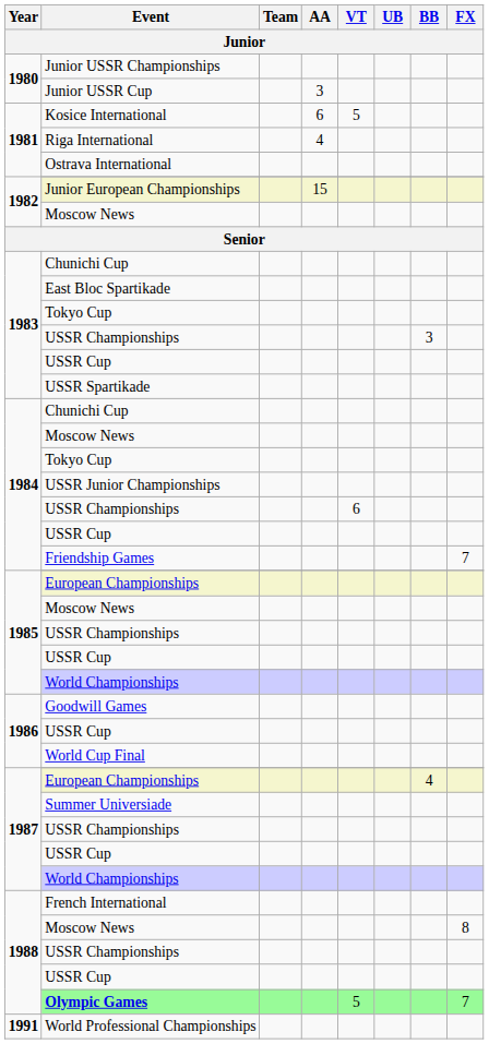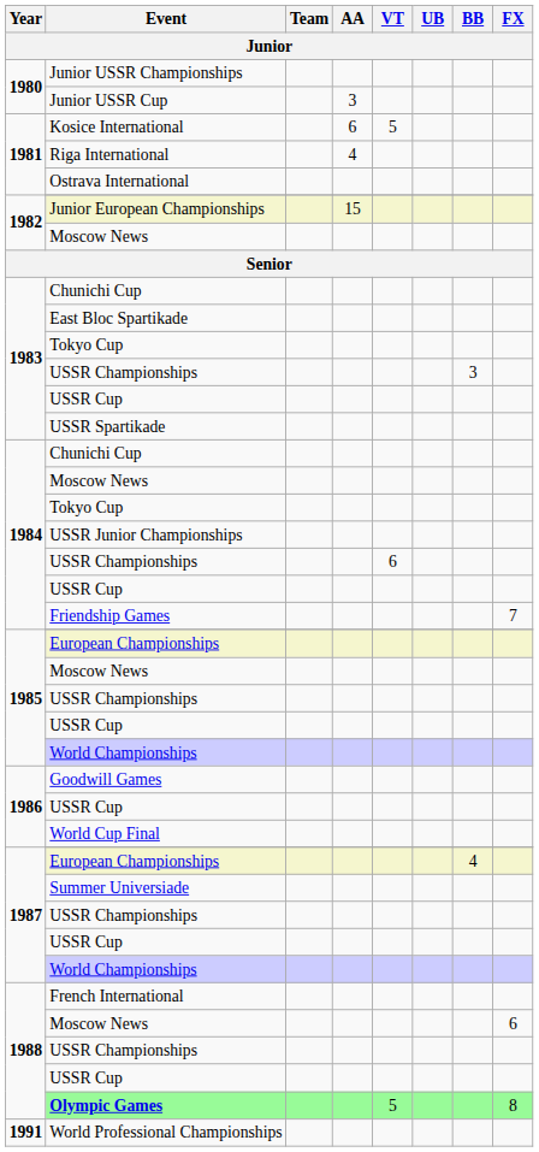1988 / Moscow News | FX / Junior: 8 -> 6
Olympic Games | FX / Junior: 7 -> 8
